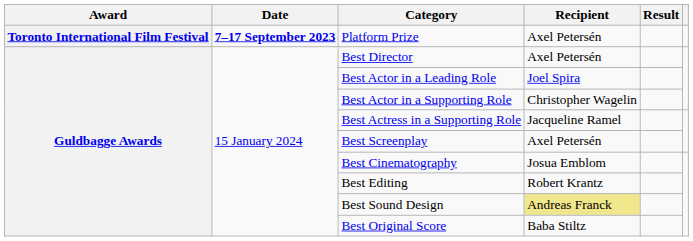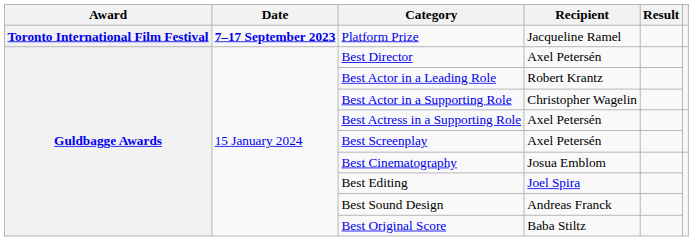Platform Prize | Recipient: Axel Petersén -> Jacqueline Ramel
Best Actor in a Leading Role | Recipient: Joel Spira -> Robert Krantz
Best Actress in a Supporting Role | Recipient: Jacqueline Ramel -> Axel Petersén
Best Editing | Recipient: Robert Krantz -> Joel Spira
Best Sound Design | Recipient: khaki background -> no background
